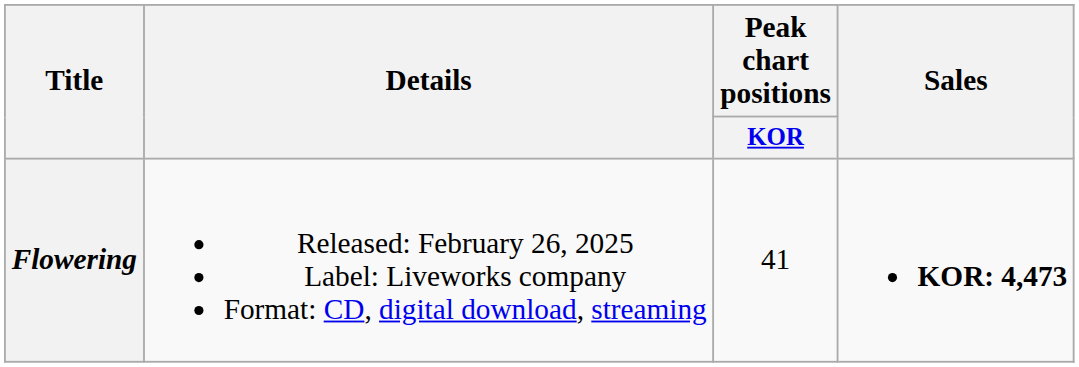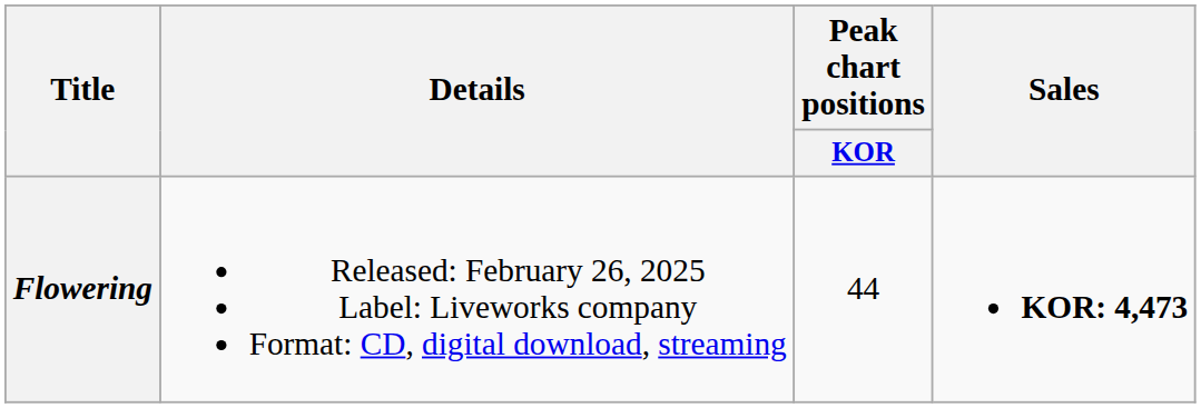Flowering | Peak chart positions / KOR: 41 -> 44
